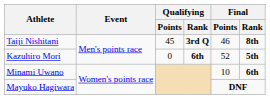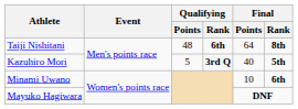Taiji Nishitani | Qualifying / Points: 45 -> 48
Taiji Nishitani | Qualifying / Rank: 3rd Q -> 6th
Taiji Nishitani | Final / Points: 46 -> 64
Kazuhiro Mori | Qualifying / Points: 0 -> 5
Kazuhiro Mori | Qualifying / Rank: 6th -> 3rd Q
Kazuhiro Mori | Final / Points: 52 -> 40
